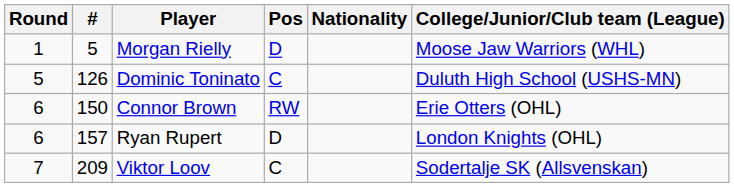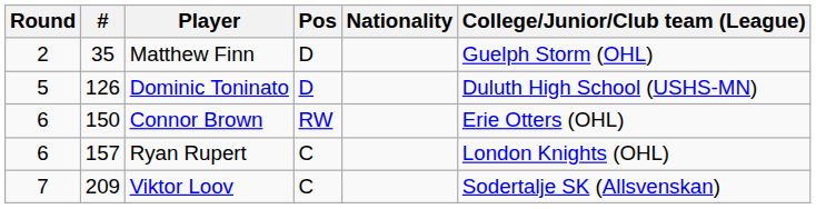- row: 1 | 5 | Morgan Rielly | D | Moose Jaw Warriors (WHL)
+ row: 2 | 35 | Matthew Finn | D | Guelph Storm (OHL)
Dominic Toninato | Pos: C -> D
Ryan Rupert | Pos: D -> C
